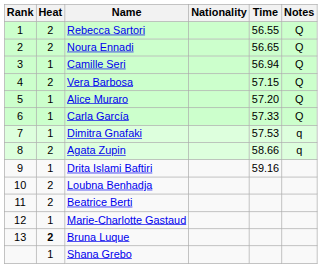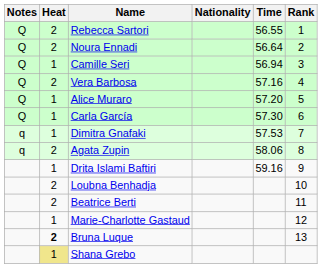columns swapped: Rank <-> Notes
Noura Ennadi | Time: 56.65 -> 56.64
Vera Barbosa | Time: 57.15 -> 57.16
Carla García | Time: 57.33 -> 57.30
Agata Zupin | Time: 58.66 -> 58.06
Shana Grebo | Heat: no background -> khaki background
